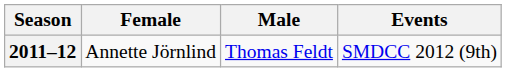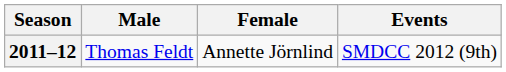columns swapped: Female <-> Male
